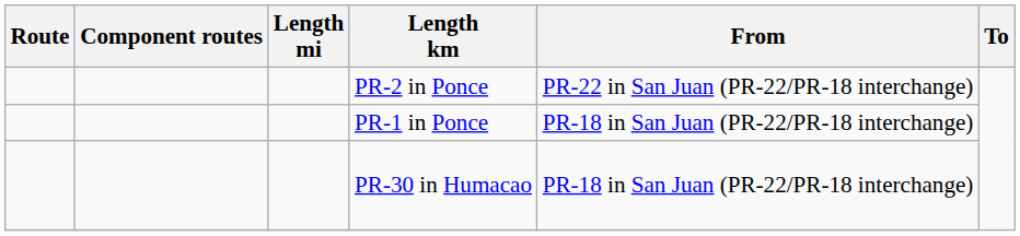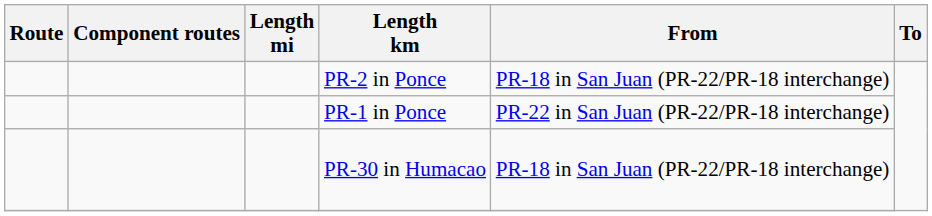PR-2 in Ponce | From: PR-22 in San Juan (PR-22/PR-18 interchange) -> PR-18 in San Juan (PR-22/PR-18 interchange)
PR-1 in Ponce | From: PR-18 in San Juan (PR-22/PR-18 interchange) -> PR-22 in San Juan (PR-22/PR-18 interchange)
